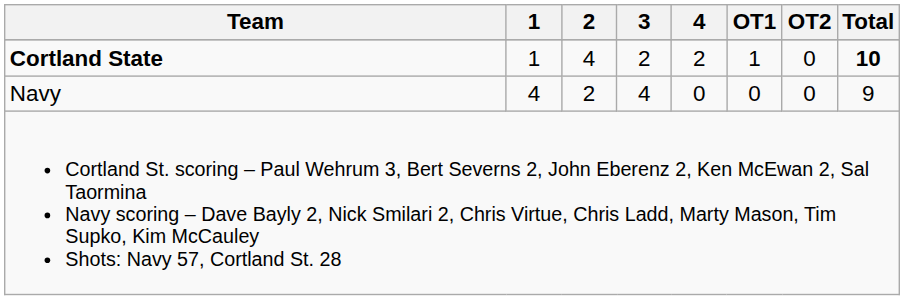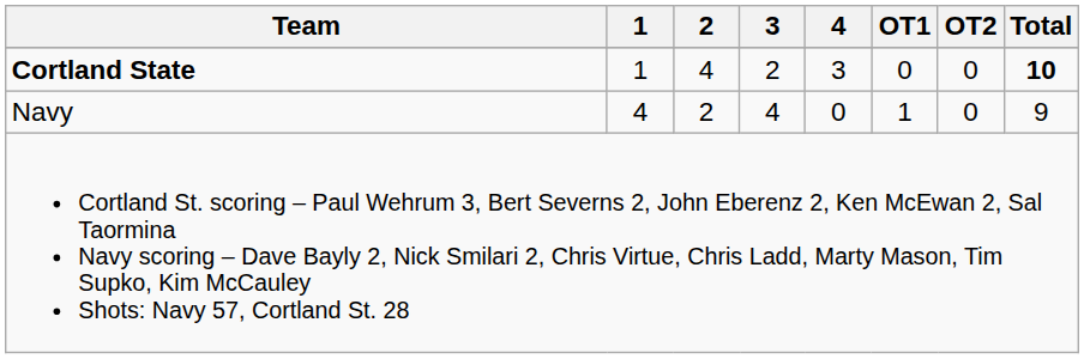Cortland State | 4: 2 -> 3
Cortland State | OT1: 1 -> 0
Navy | OT1: 0 -> 1
